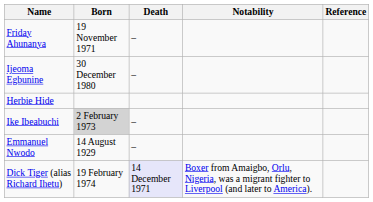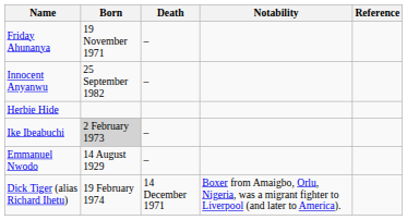+ row: Innocent Anyanwu | 25 September 1982 | –
- row: Ijeoma Egbunine | 30 December 1980 | –
Dick Tiger (alias Richard Ihetu) | Death: lavender background -> no background
